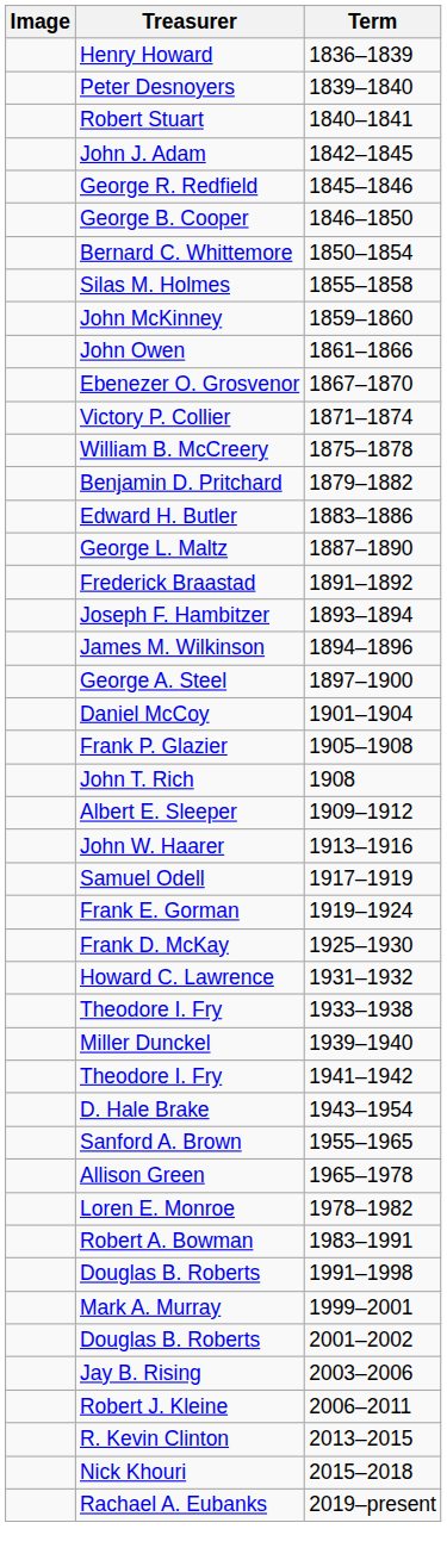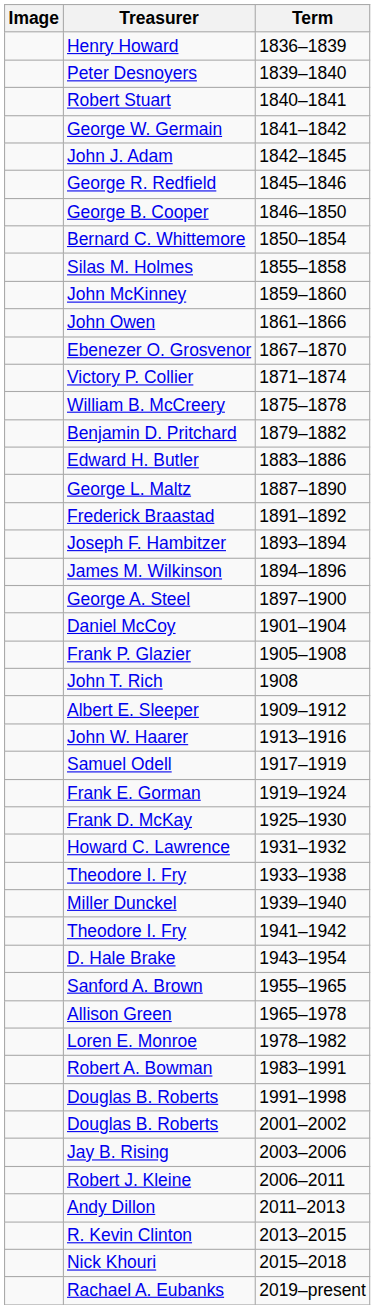+ row: George W. Germain | 1841–1842
- row: Mark A. Murray | 1999–2001
+ row: Andy Dillon | 2011–2013
